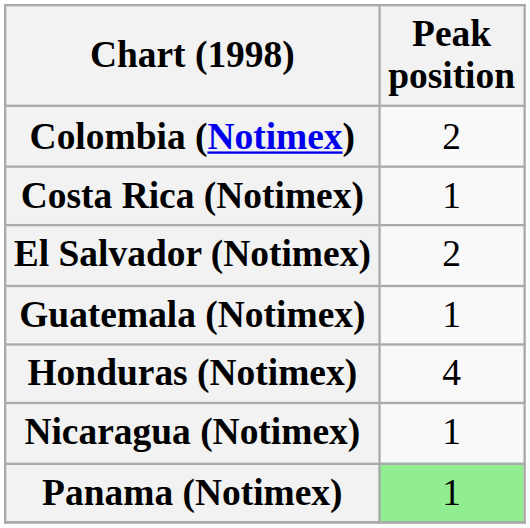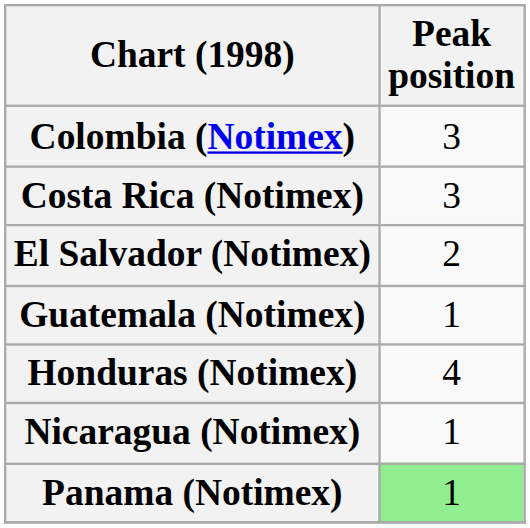Colombia (Notimex) | Peak position: 2 -> 3
Costa Rica (Notimex) | Peak position: 1 -> 3
